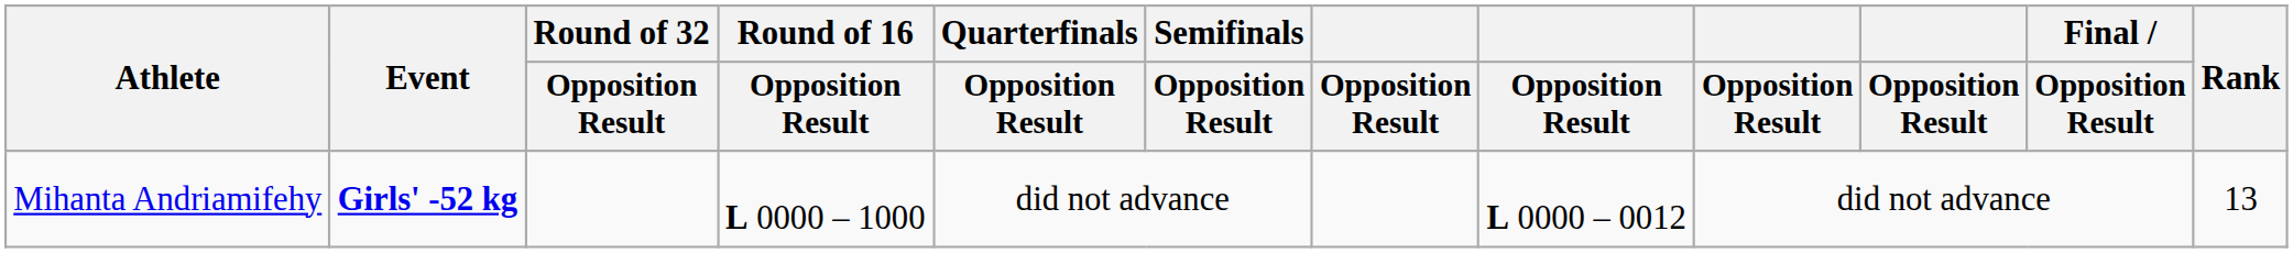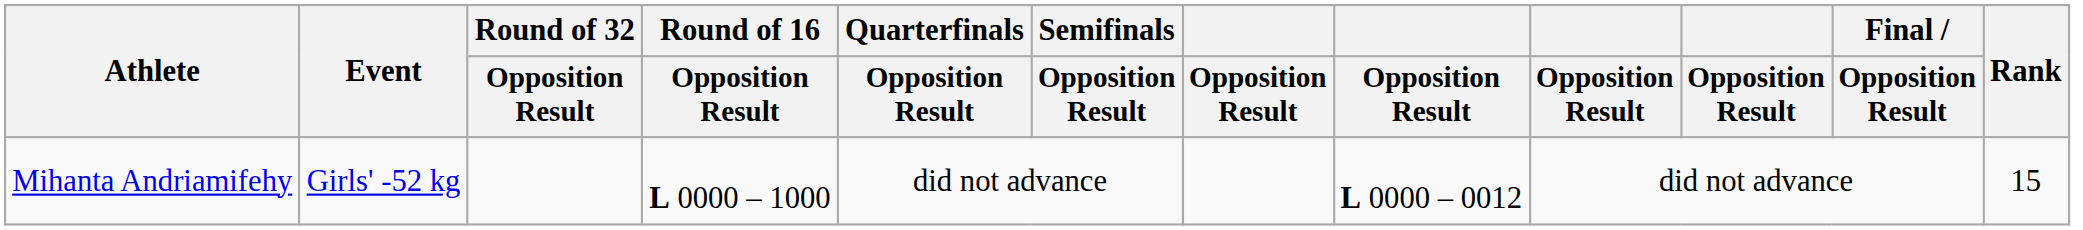Mihanta Andriamifehy | Event: bold -> normal
Mihanta Andriamifehy | Rank: 13 -> 15
